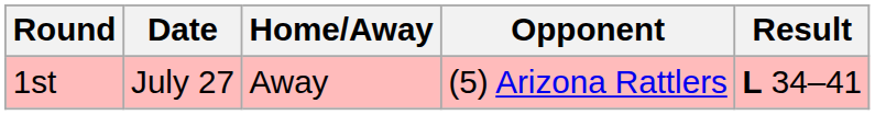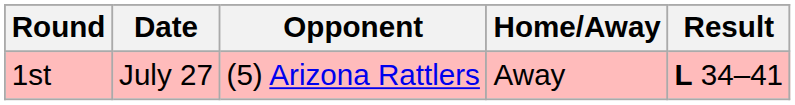columns swapped: Opponent <-> Home/Away
